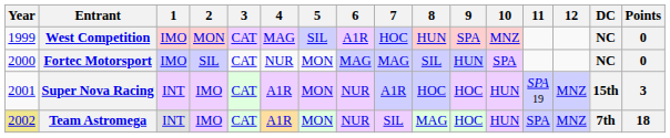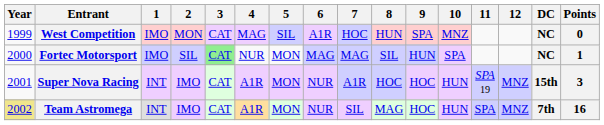Fortec Motorsport | 3: no background -> lightgreen background
Fortec Motorsport | Points: 0 -> 1
Team Astromega | Points: 18 -> 16
